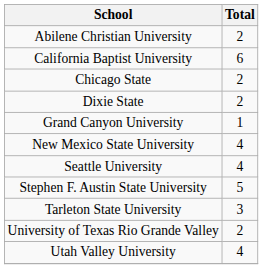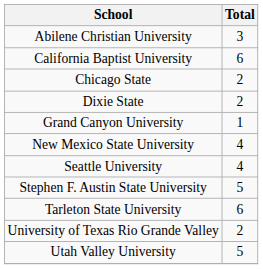Abilene Christian University | Total: 2 -> 3
Tarleton State University | Total: 3 -> 6
Utah Valley University | Total: 4 -> 5
